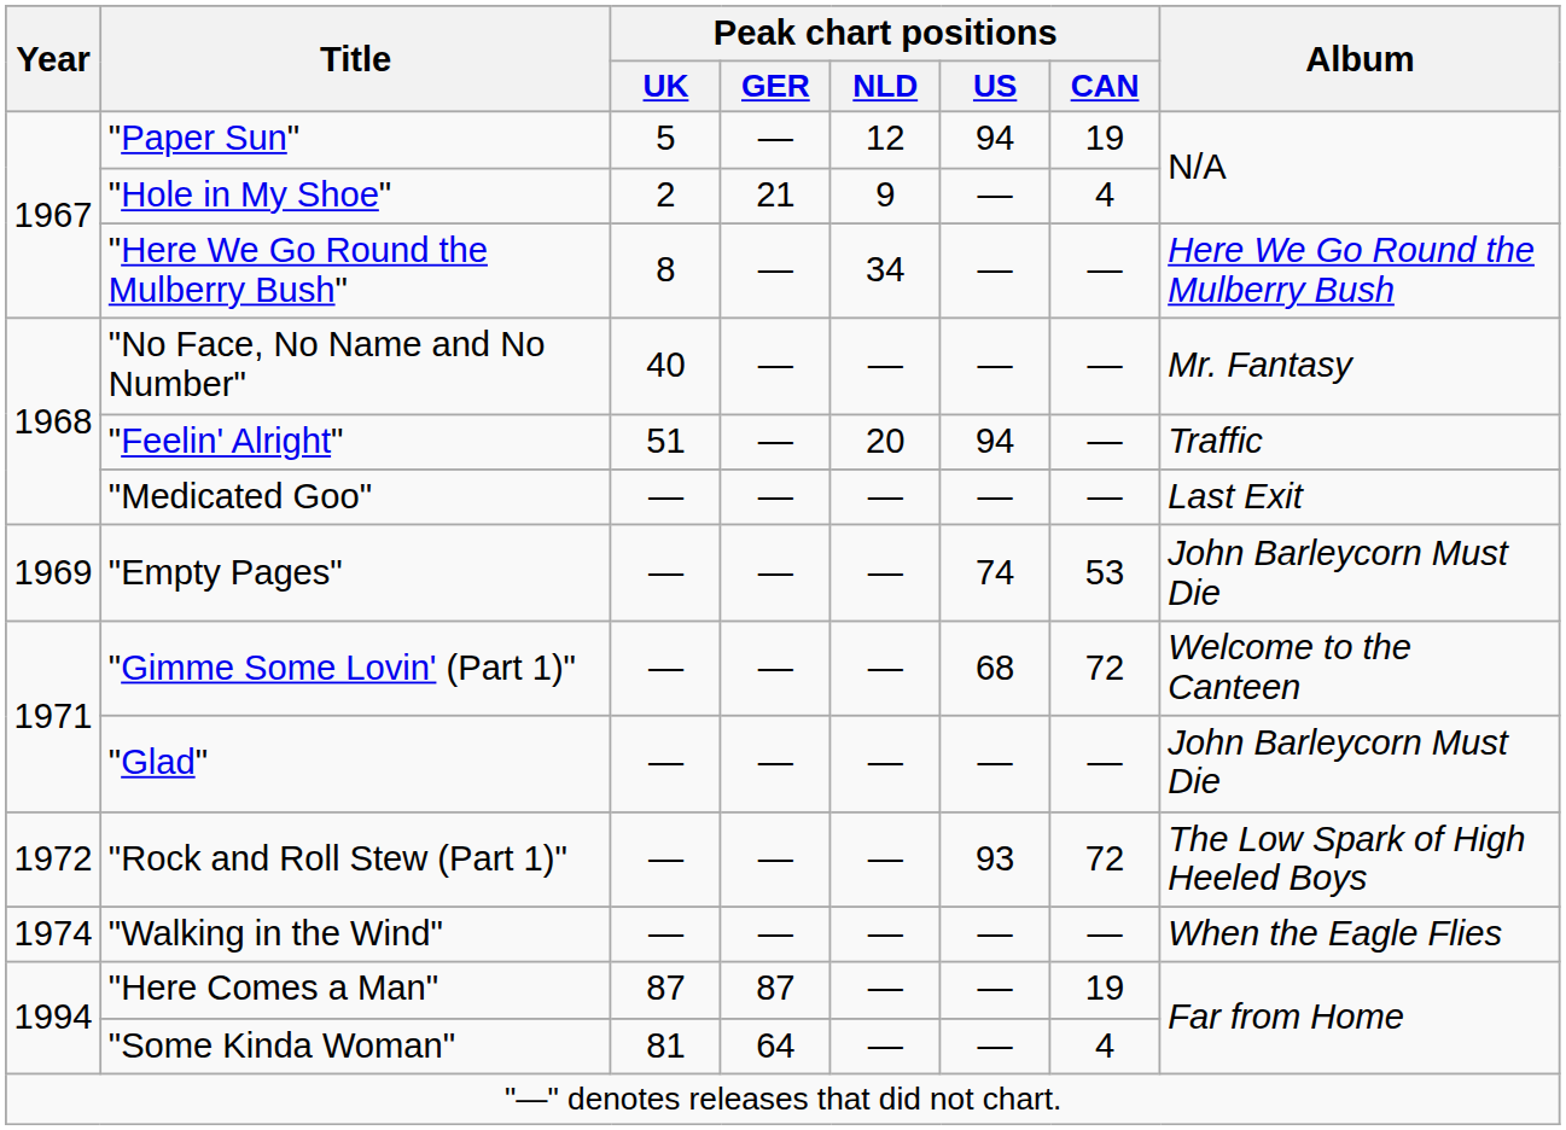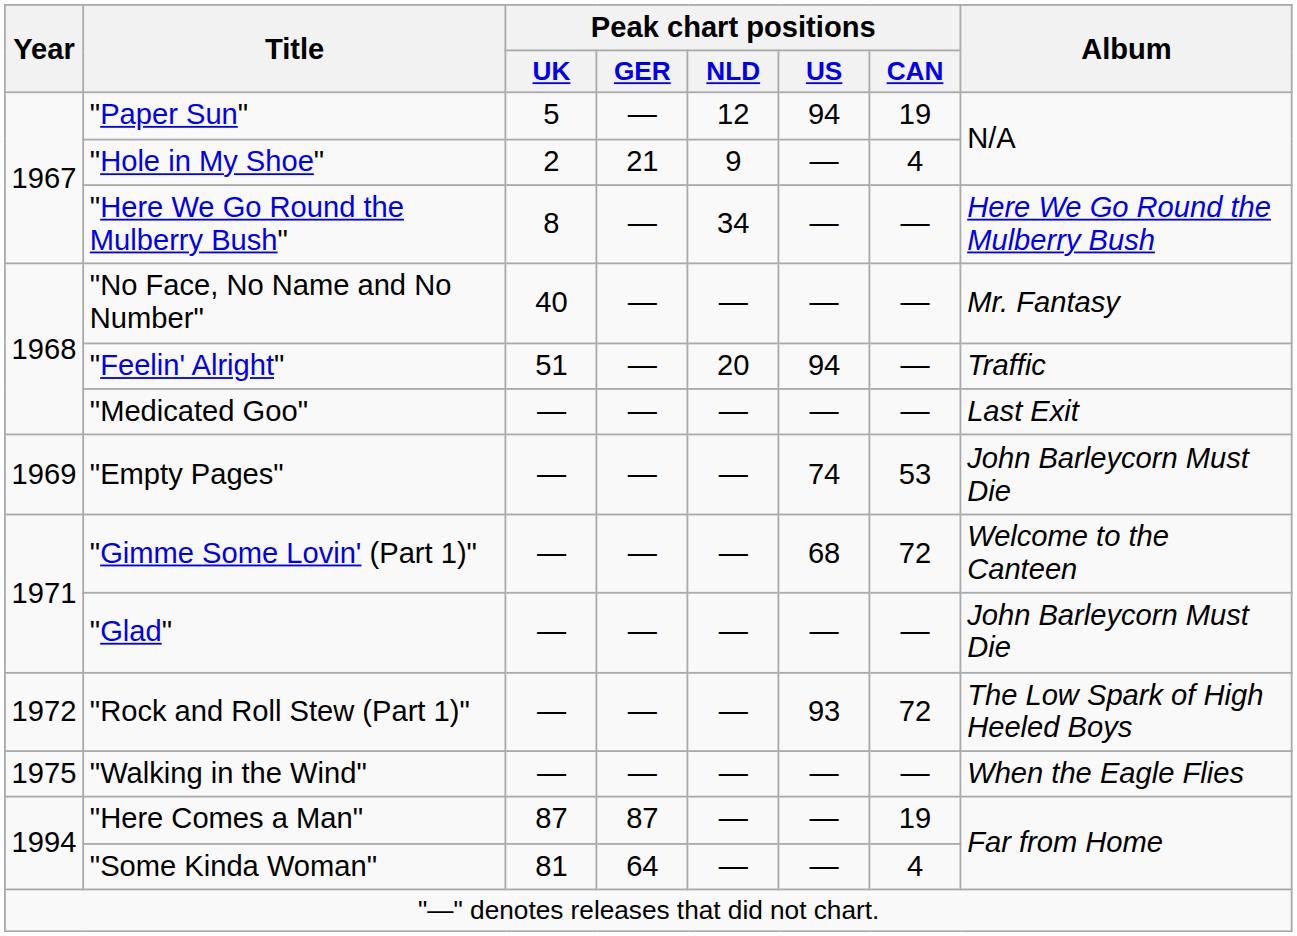"Walking in the Wind" | Year: 1974 -> 1975
